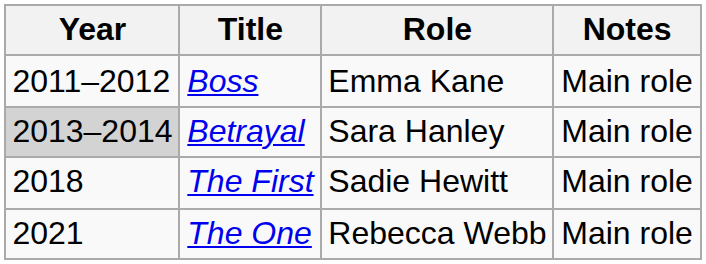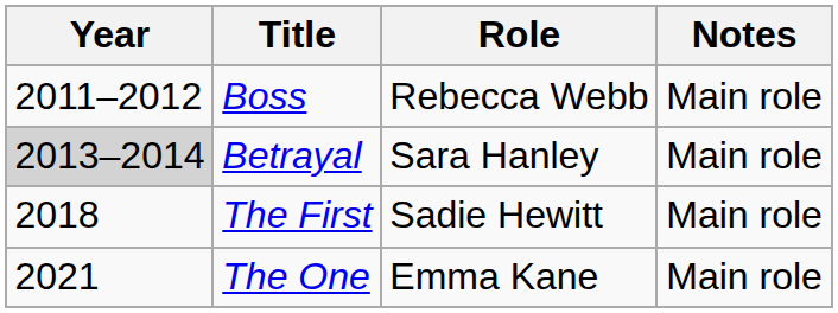Boss | Role: Emma Kane -> Rebecca Webb
The One | Role: Rebecca Webb -> Emma Kane
